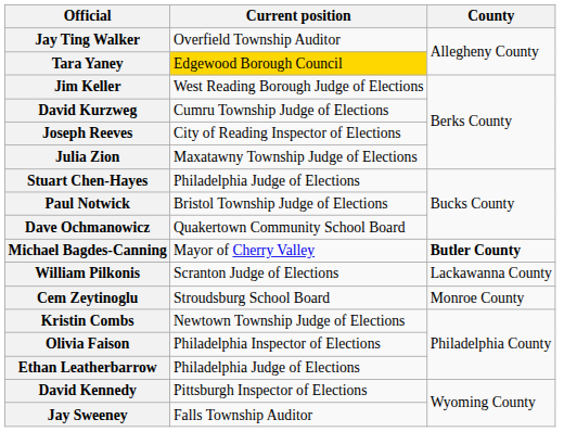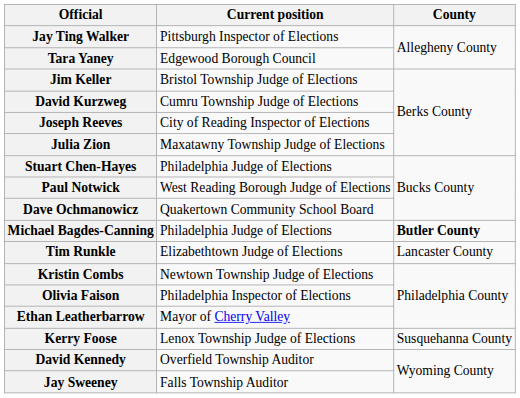Jay Ting Walker | Current position: Overfield Township Auditor -> Pittsburgh Inspector of Elections
Tara Yaney | Current position: gold background -> no background
Jim Keller | Current position: West Reading Borough Judge of Elections -> Bristol Township Judge of Elections
Paul Notwick | Current position: Bristol Township Judge of Elections -> West Reading Borough Judge of Elections
Michael Bagdes-Canning | Current position: Mayor of Cherry Valley -> Philadelphia Judge of Elections
- row: William Pilkonis | Scranton Judge of Elections | Lackawanna County
+ row: Tim Runkle | Elizabethtown Judge of Elections | Lancaster County
- row: Cem Zeytinoglu | Stroudsburg School Board | Monroe County
Ethan Leatherbarrow | Current position: Philadelphia Judge of Elections -> Mayor of Cherry Valley
+ row: Kerry Foose | Lenox Township Judge of Elections | Susquehanna County
David Kennedy | Current position: Pittsburgh Inspector of Elections -> Overfield Township Auditor
